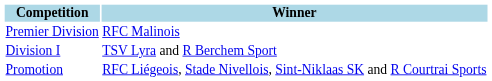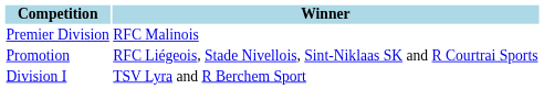rows swapped: Division I <-> Promotion
